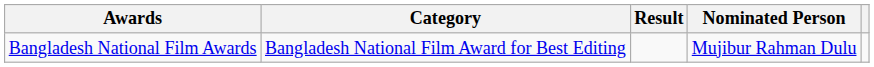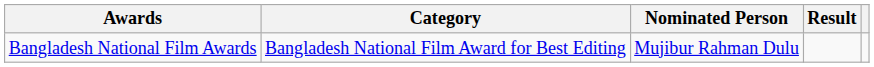columns swapped: Nominated Person <-> Result
